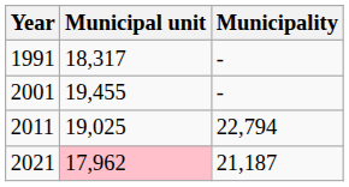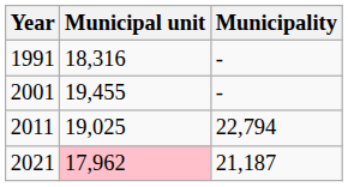1991 | Municipal unit: 18,317 -> 18,316
